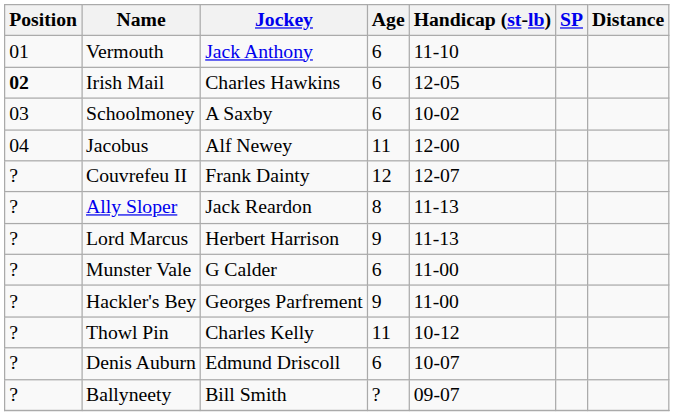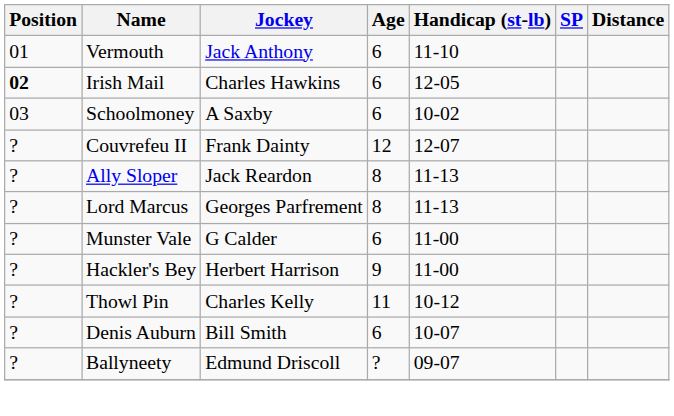- row: 04 | Jacobus | Alf Newey | 11 | 12-00
Lord Marcus | Jockey: Herbert Harrison -> Georges Parfrement
Lord Marcus | Age: 9 -> 8
Hackler's Bey | Jockey: Georges Parfrement -> Herbert Harrison
Denis Auburn | Jockey: Edmund Driscoll -> Bill Smith
Ballyneety | Jockey: Bill Smith -> Edmund Driscoll
